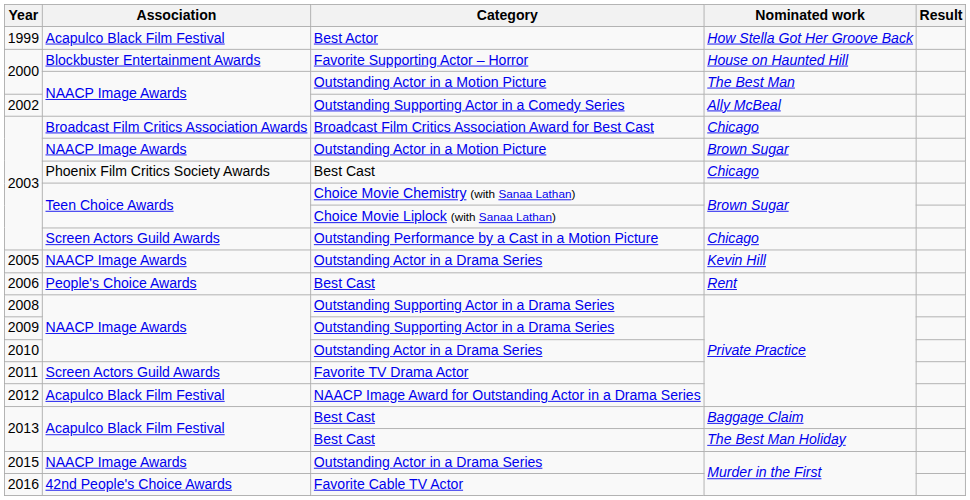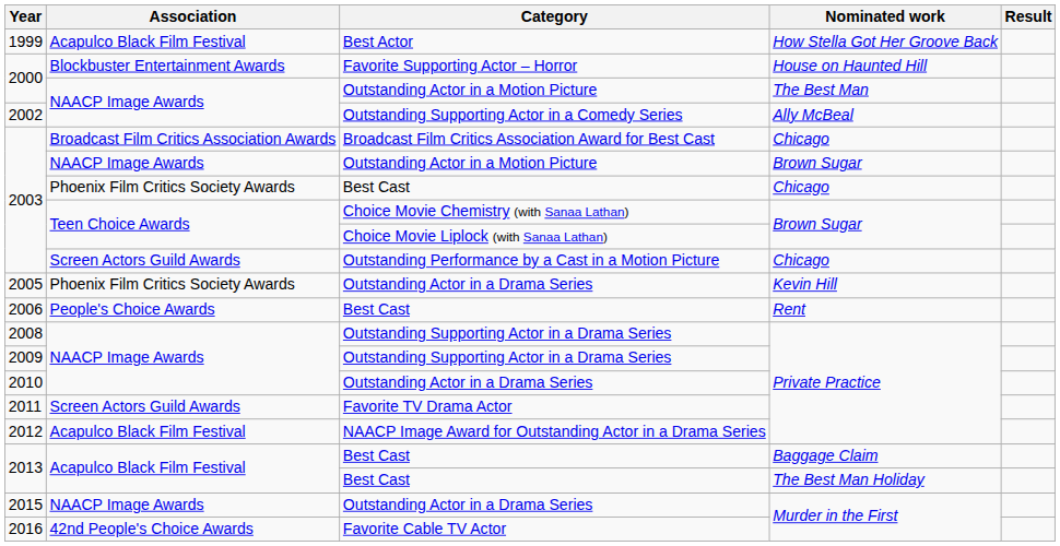2005 | Association: NAACP Image Awards -> Phoenix Film Critics Society Awards
